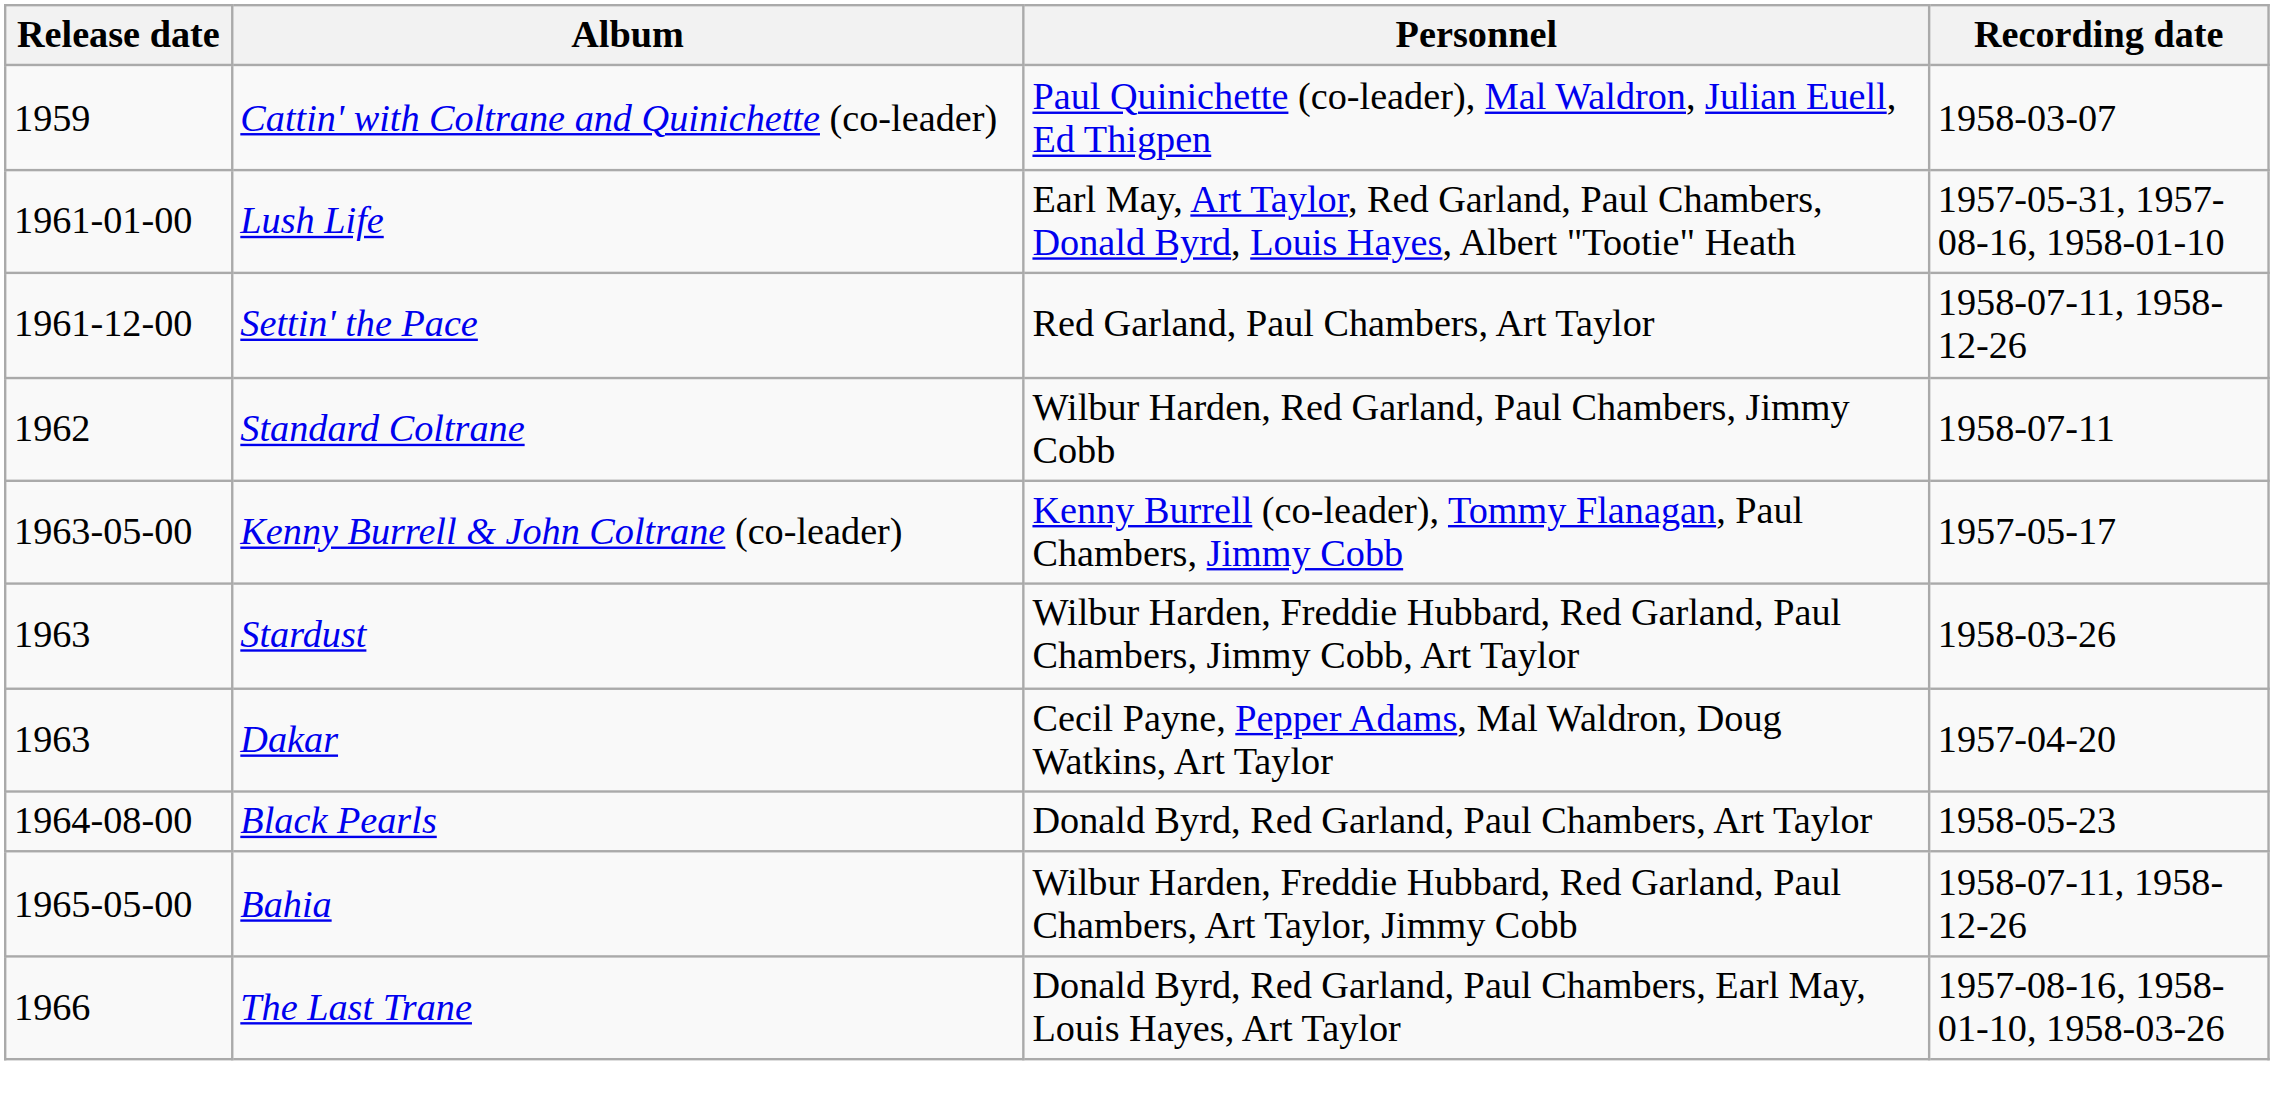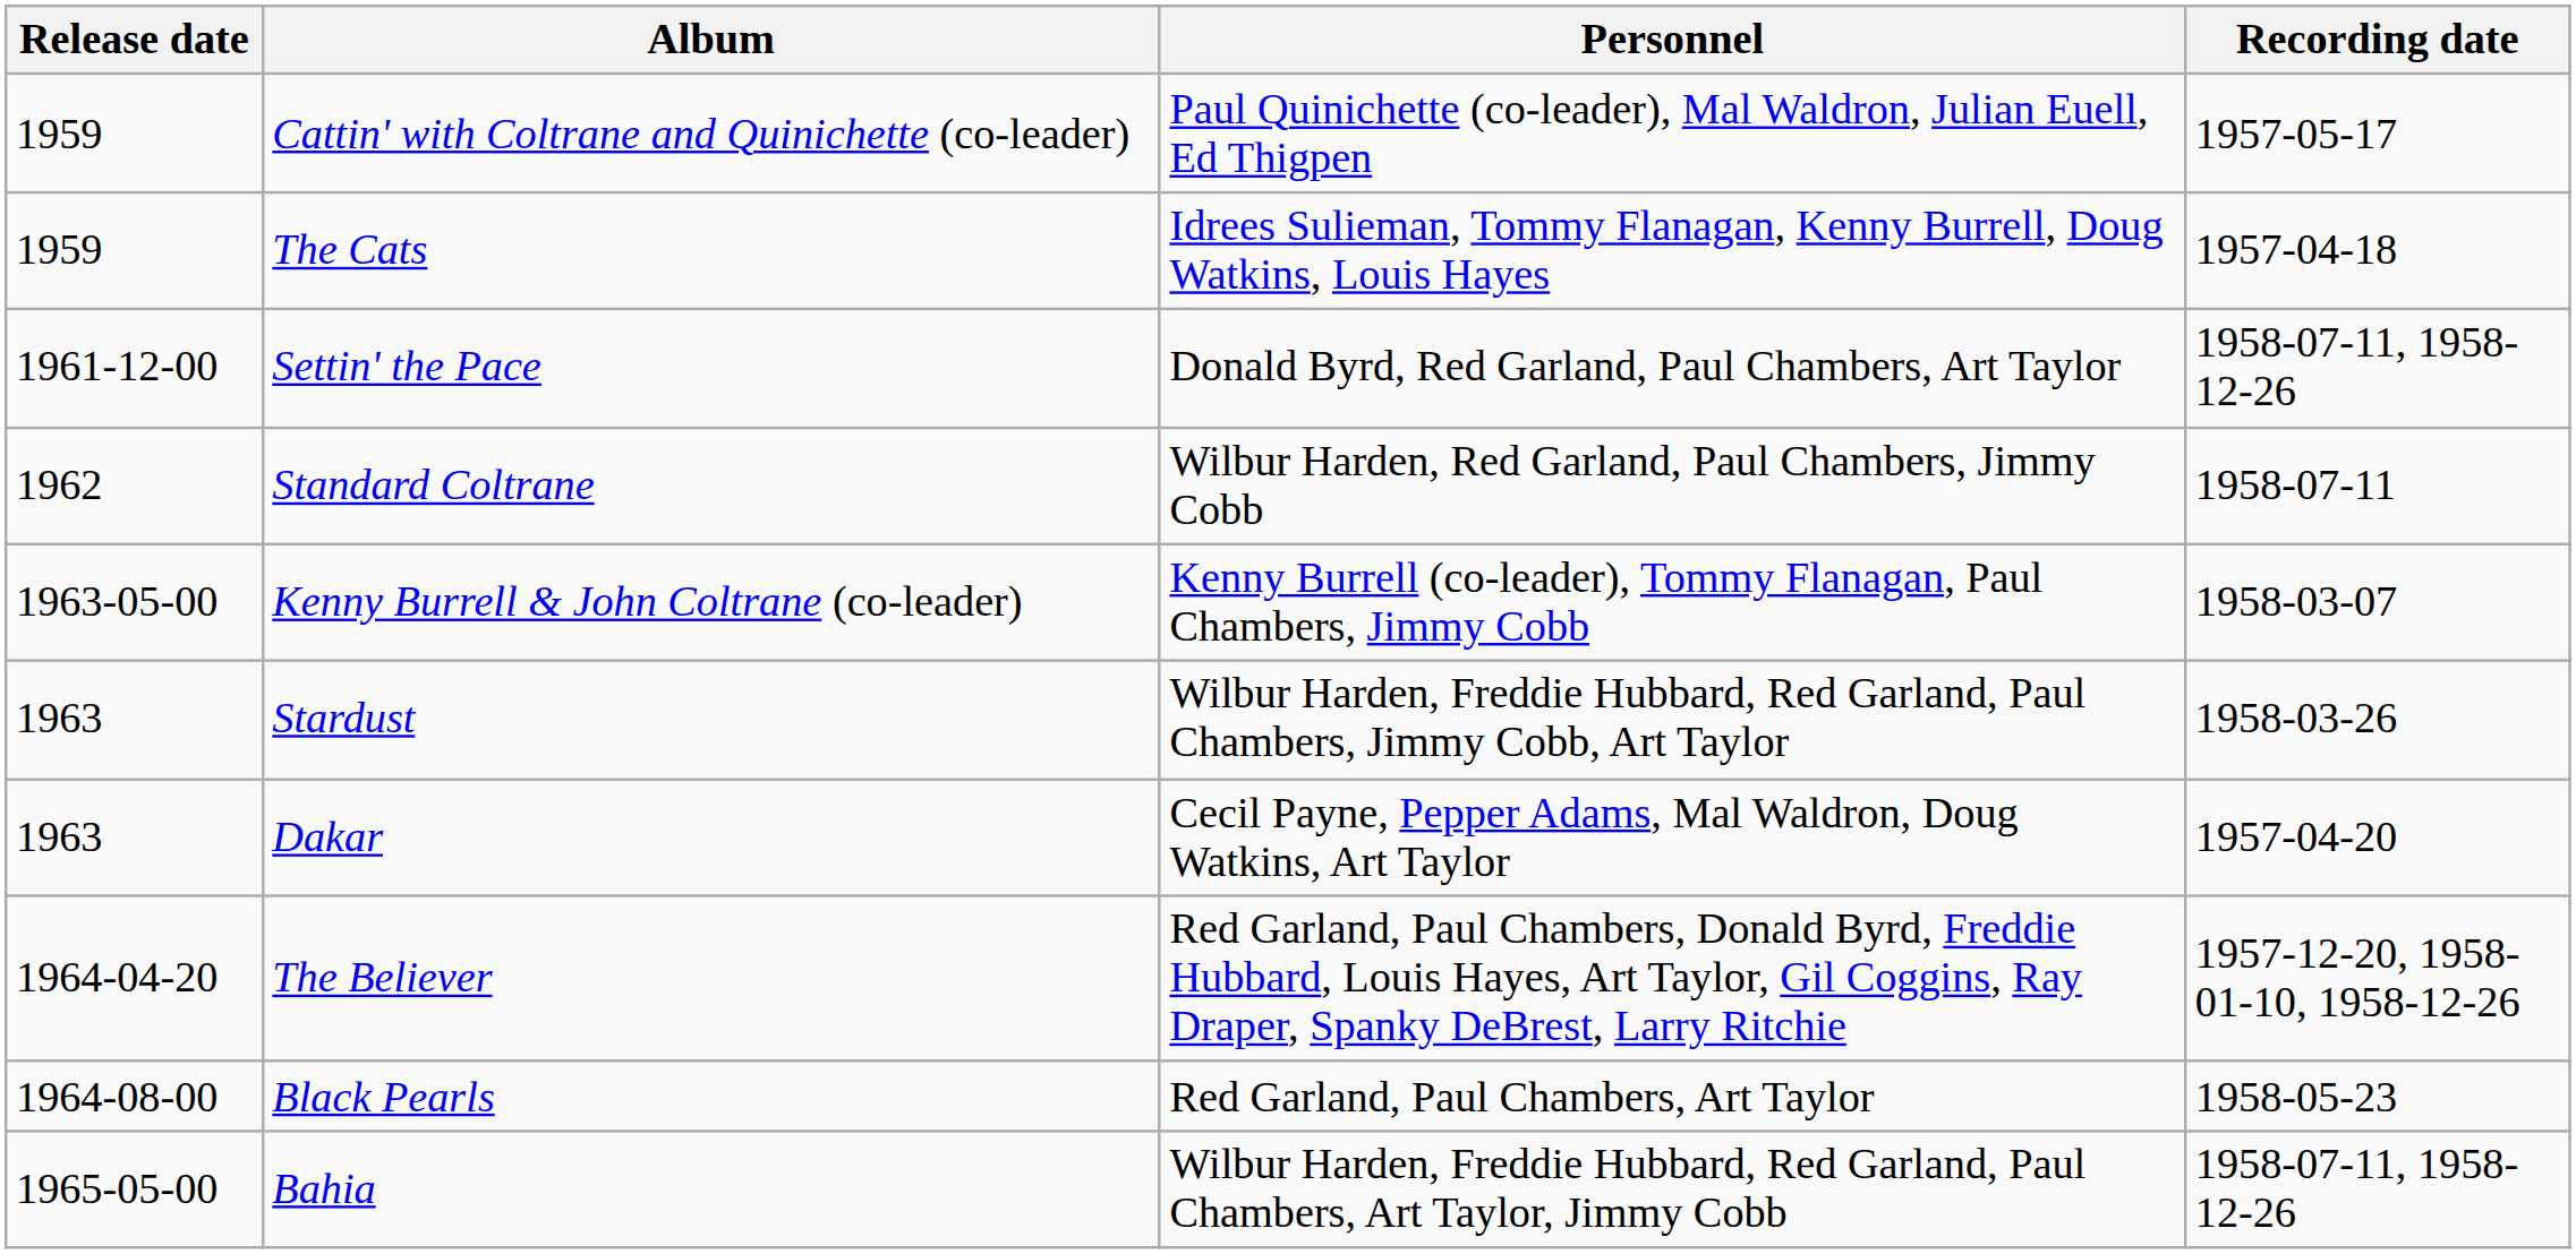Cattin' with Coltrane and Quinichette (co-leader) | Recording date: 1958-03-07 -> 1957-05-17
+ row: 1959 | The Cats | Idrees Sulieman, Tommy Flanagan, Kenny Burrell, Doug Watkins, Louis Hayes | 1957-04-18
- row: 1961-01-00 | Lush Life | Earl May, Art Taylor, Red Garland, Paul Chambers, Donald Byrd, Louis Hayes, Albert "Tootie" Heath | 1957-05-31, 1957-08-16, 1958-01-10
Settin' the Pace | Personnel: Red Garland, Paul Chambers, Art Taylor -> Donald Byrd, Red Garland, Paul Chambers, Art Taylor
Kenny Burrell & John Coltrane (co-leader) | Recording date: 1957-05-17 -> 1958-03-07
+ row: 1964-04-20 | The Believer | Red Garland, Paul Chambers, Donald Byrd, Freddie Hubbard, Louis Hayes, Art Taylor, Gil Coggins, Ray Draper, Spanky DeBrest, Larry Ritchie | 1957-12-20, 1958-01-10, 1958-12-26
Black Pearls | Personnel: Donald Byrd, Red Garland, Paul Chambers, Art Taylor -> Red Garland, Paul Chambers, Art Taylor
- row: 1966 | The Last Trane | Donald Byrd, Red Garland, Paul Chambers, Earl May, Louis Hayes, Art Taylor | 1957-08-16, 1958-01-10, 1958-03-26
